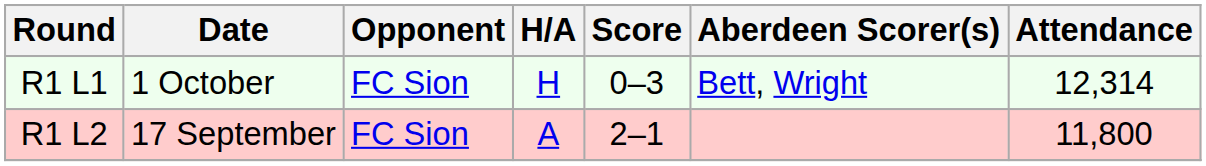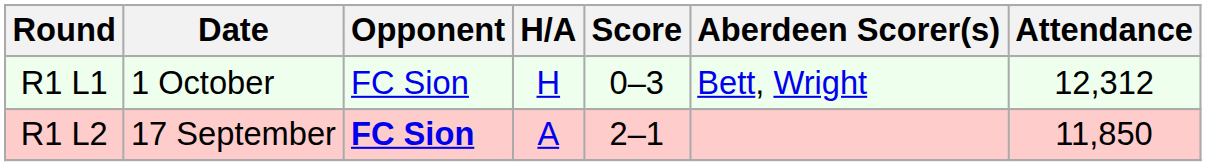R1 L1 | Attendance: 12,314 -> 12,312
R1 L2 | Opponent: normal -> bold
R1 L2 | Attendance: 11,800 -> 11,850
